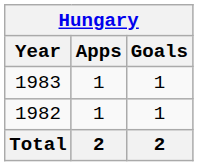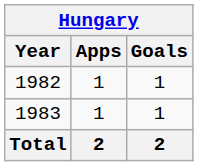rows swapped: 1982 <-> 1983
